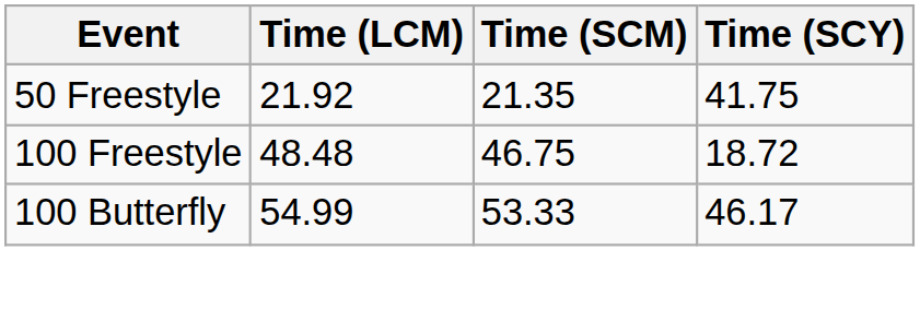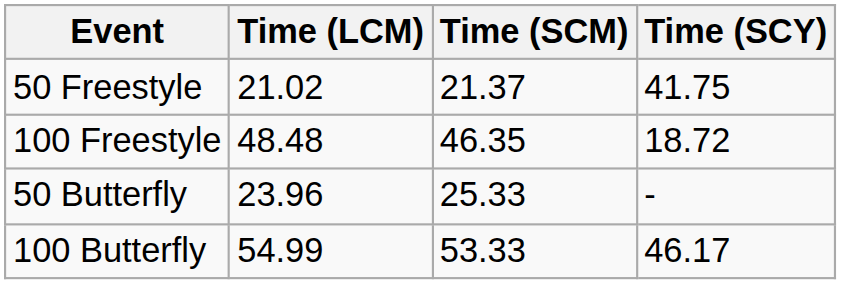50 Freestyle | Time (LCM): 21.92 -> 21.02
50 Freestyle | Time (SCM): 21.35 -> 21.37
100 Freestyle | Time (SCM): 46.75 -> 46.35
+ row: 50 Butterfly | 23.96 | 25.33 | -
